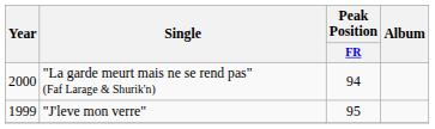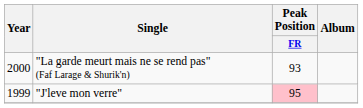"La garde meurt mais ne se rend pas" (Faf Larage & Shurik'n) | Peak Position / FR: 94 -> 93
"J'leve mon verre" | Peak Position / FR: no background -> pink background
